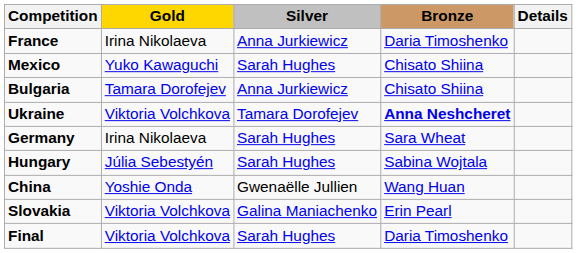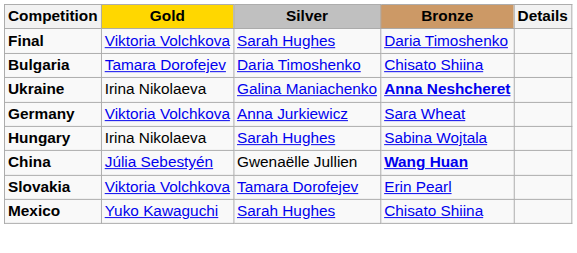- row: France | Irina Nikolaeva | Anna Jurkiewicz | Daria Timoshenko
rows swapped: Mexico <-> Final
Bulgaria | Silver: Anna Jurkiewicz -> Daria Timoshenko
Ukraine | Gold: Viktoria Volchkova -> Irina Nikolaeva
Ukraine | Silver: Tamara Dorofejev -> Galina Maniachenko
Germany | Gold: Irina Nikolaeva -> Viktoria Volchkova
Germany | Silver: Sarah Hughes -> Anna Jurkiewicz
Hungary | Gold: Júlia Sebestyén -> Irina Nikolaeva
China | Gold: Yoshie Onda -> Júlia Sebestyén
China | Bronze: normal -> bold
Slovakia | Silver: Galina Maniachenko -> Tamara Dorofejev
